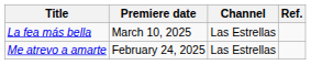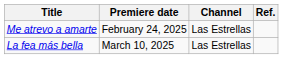rows swapped: Me atrevo a amarte <-> La fea más bella
